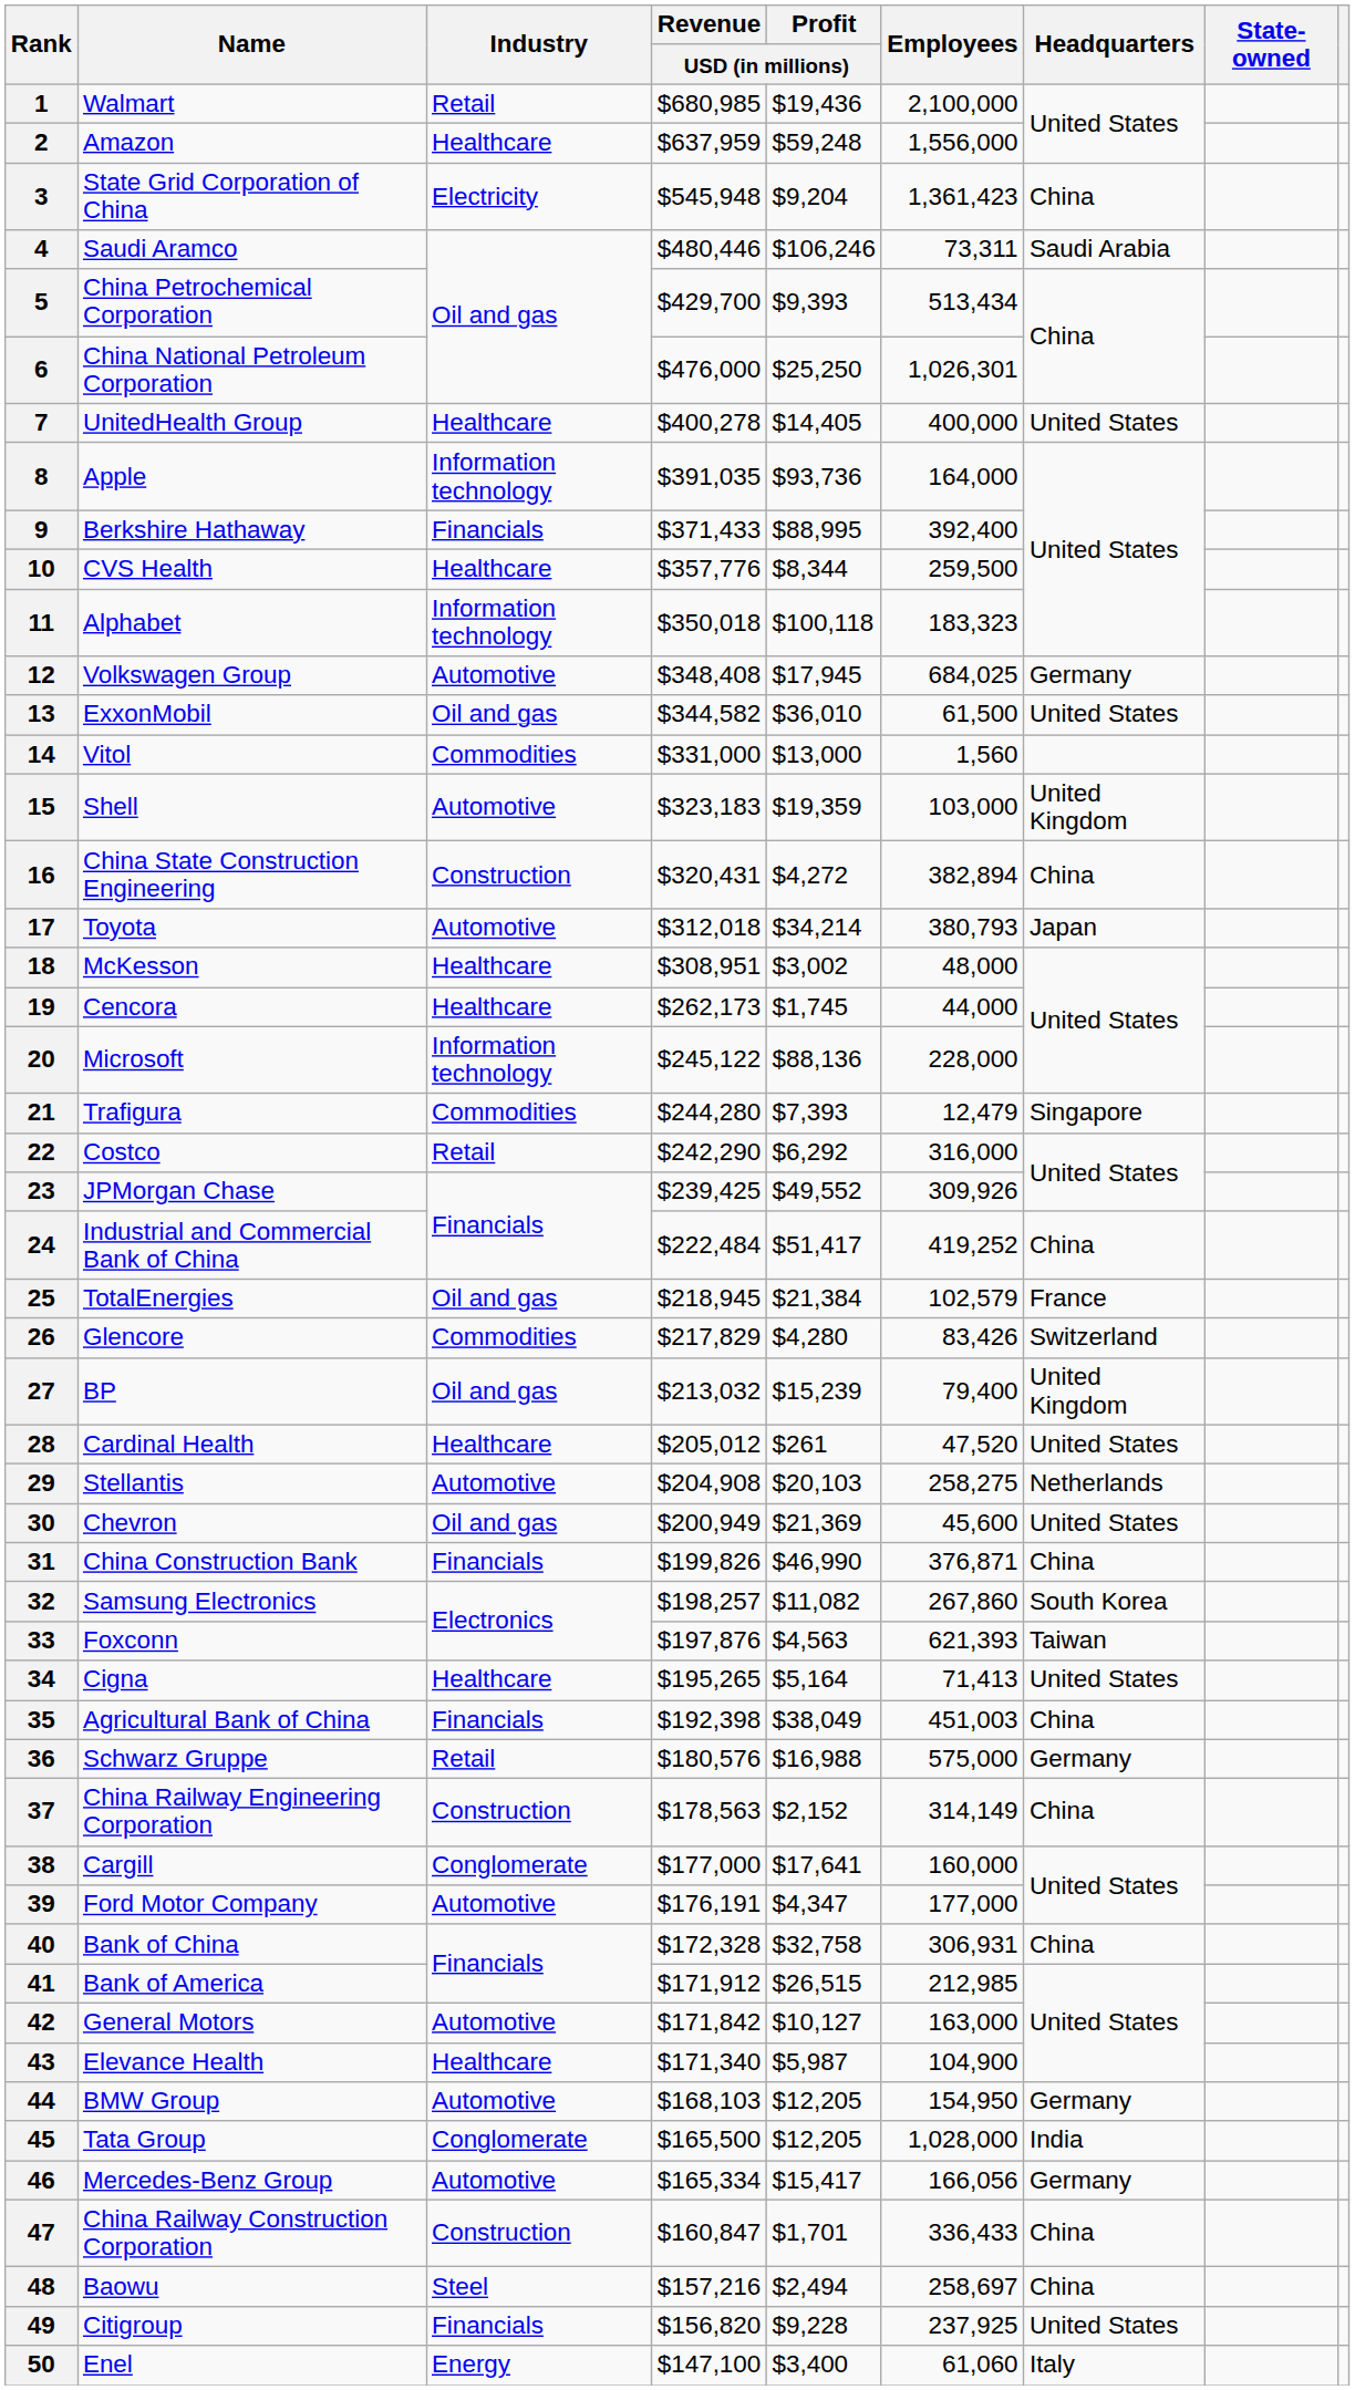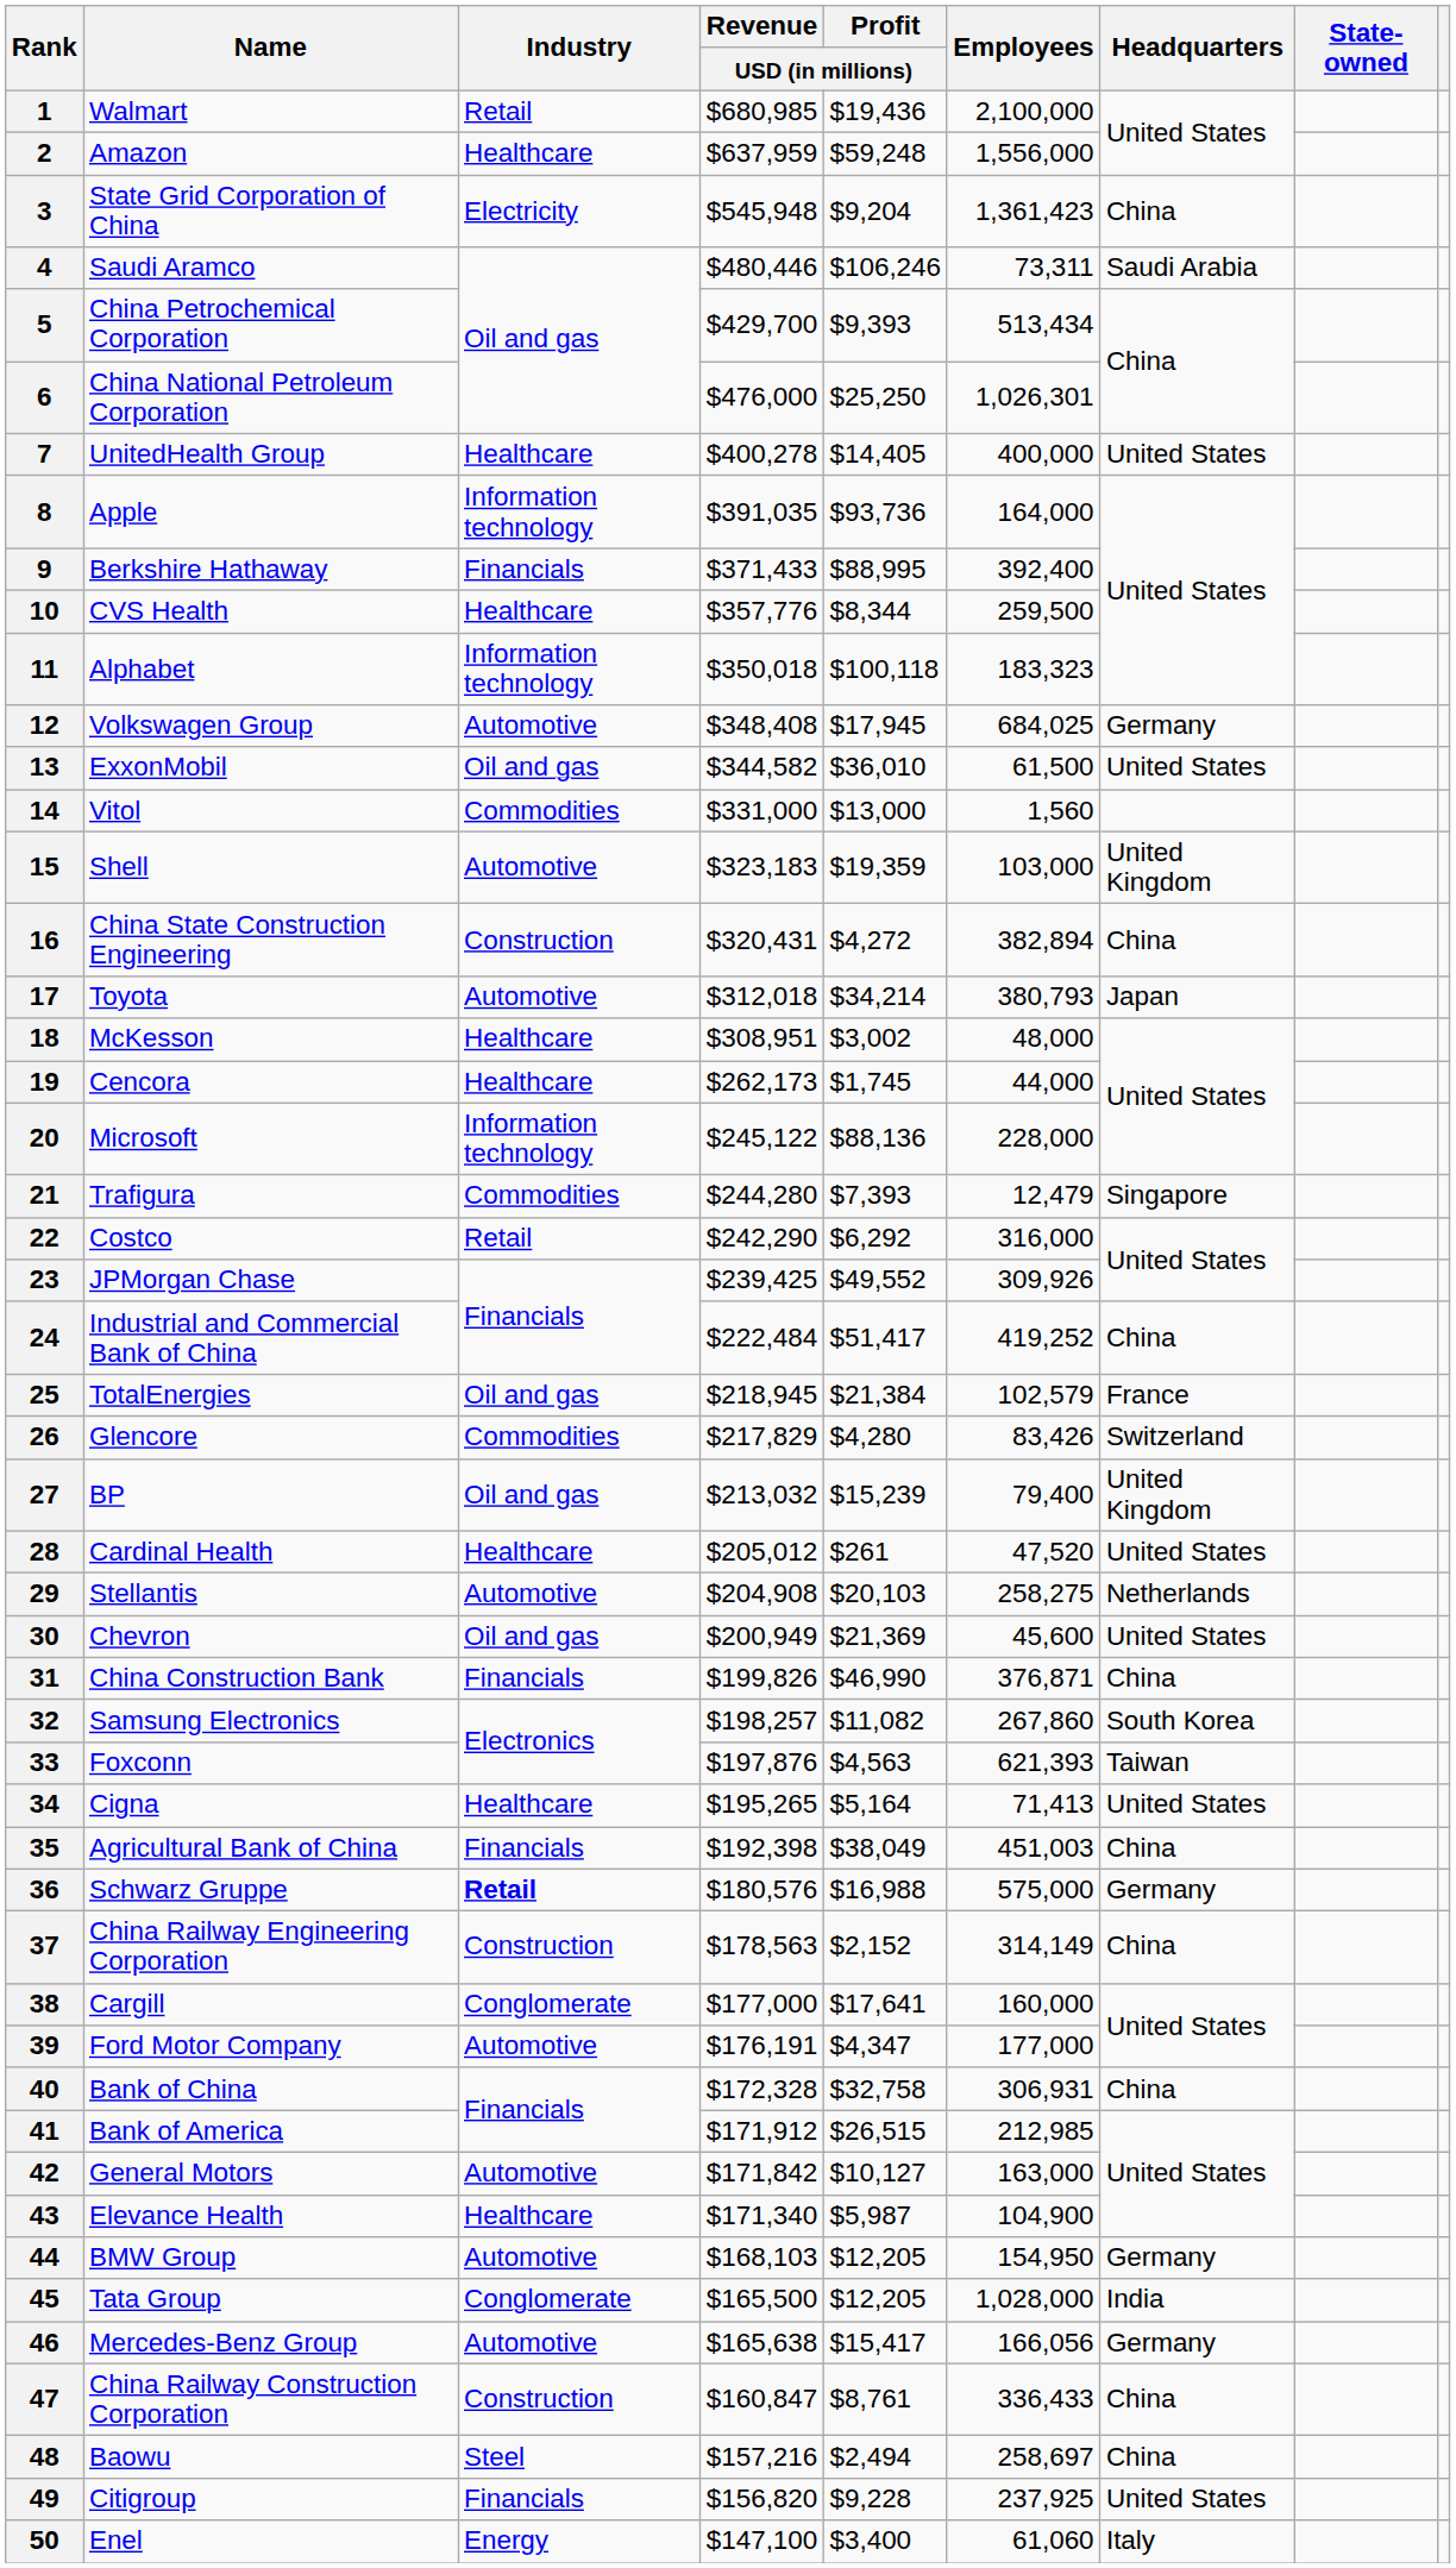36 | Industry: normal -> bold
46 | Revenue / USD (in millions): $165,334 -> $165,638
47 | Profit / USD (in millions): $1,701 -> $8,761
